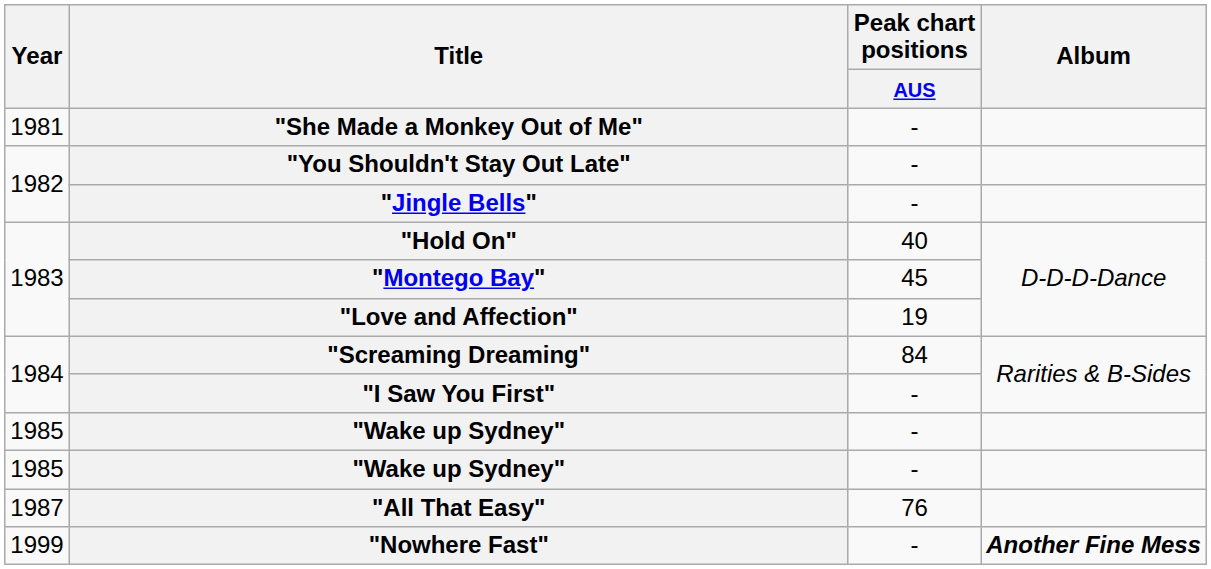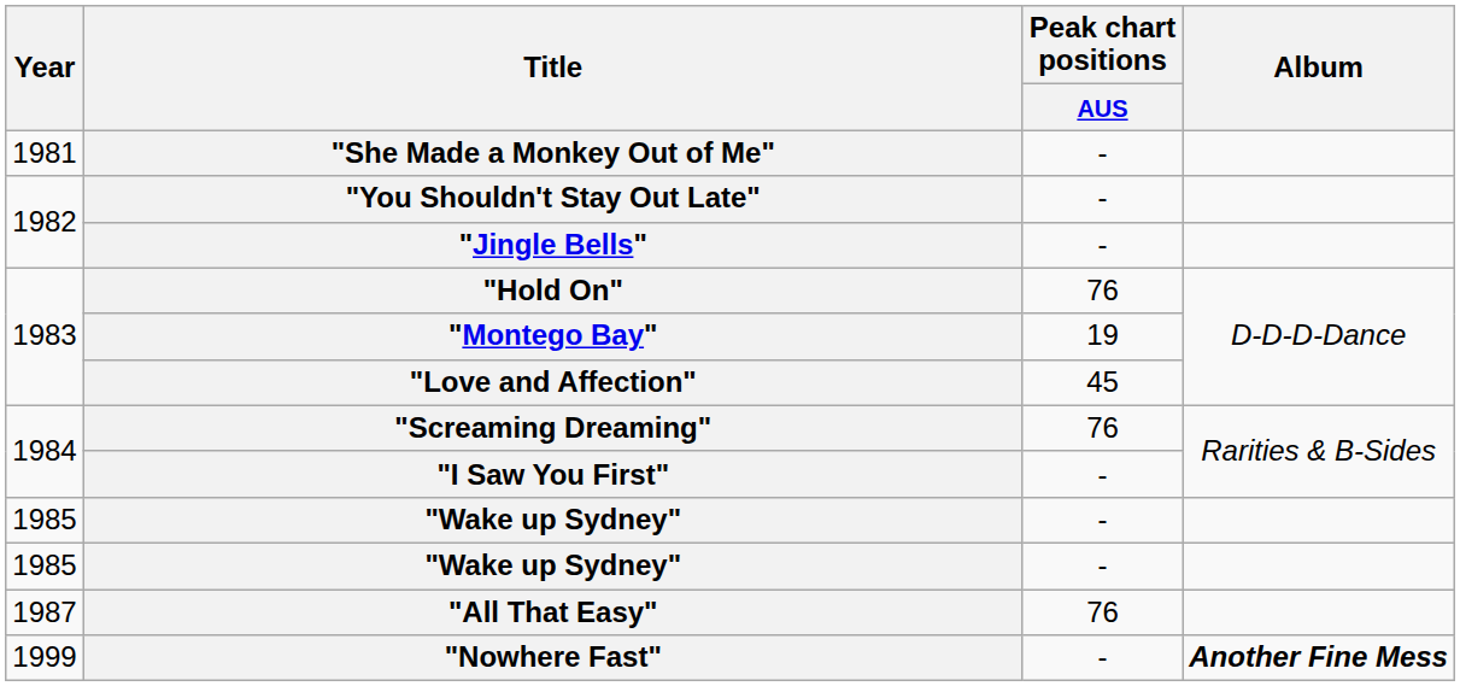"Hold On" | Peak chart positions / AUS: 40 -> 76
"Montego Bay" | Peak chart positions / AUS: 45 -> 19
"Love and Affection" | Peak chart positions / AUS: 19 -> 45
"Screaming Dreaming" | Peak chart positions / AUS: 84 -> 76
